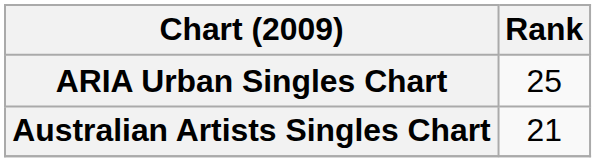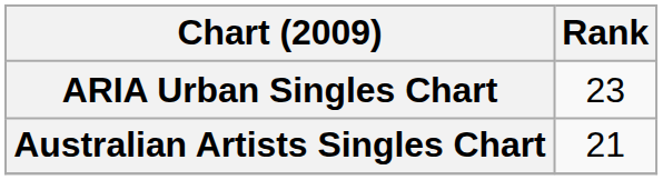ARIA Urban Singles Chart | Rank: 25 -> 23
